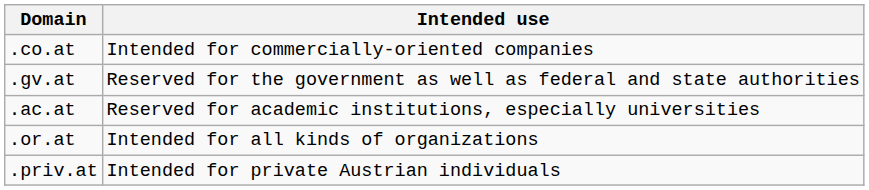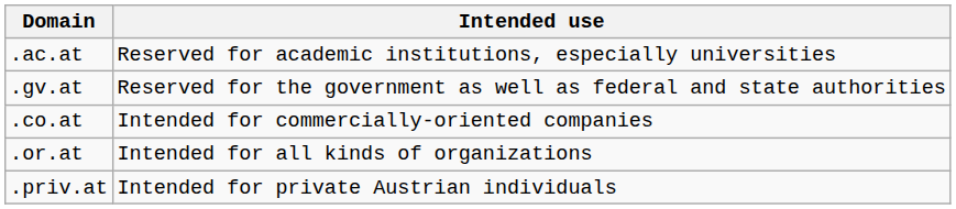rows swapped: .ac.at <-> .co.at
